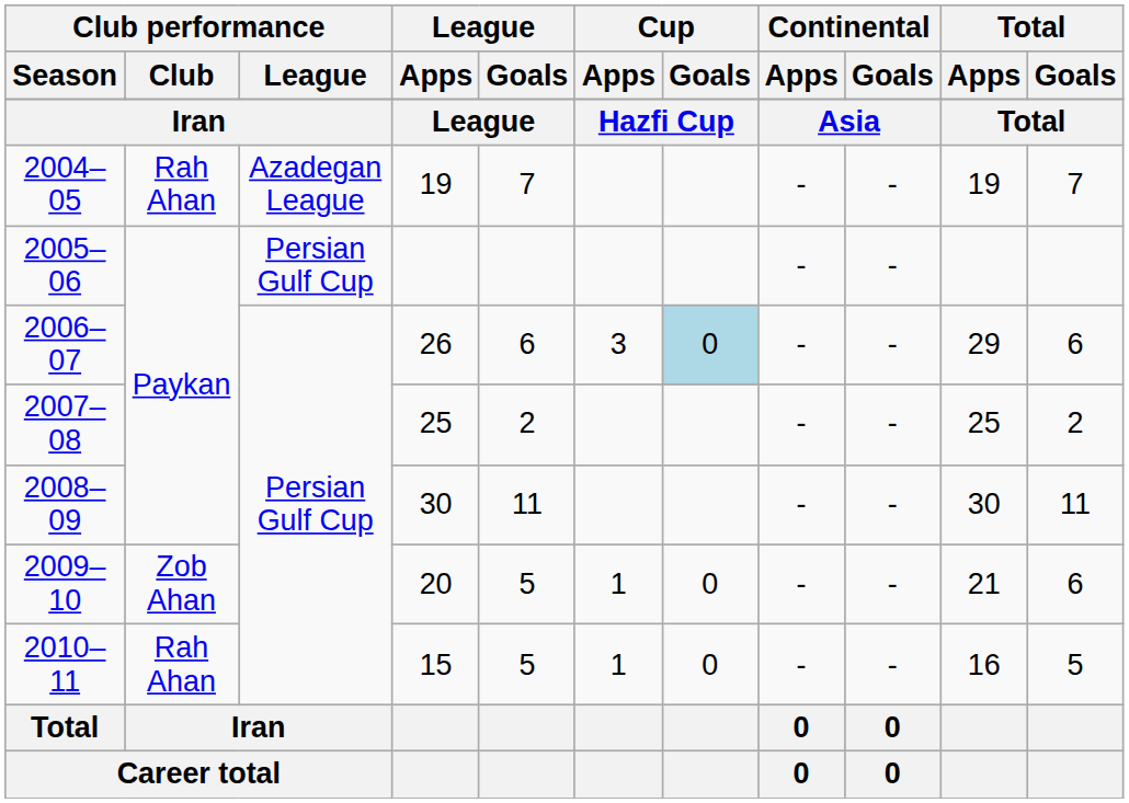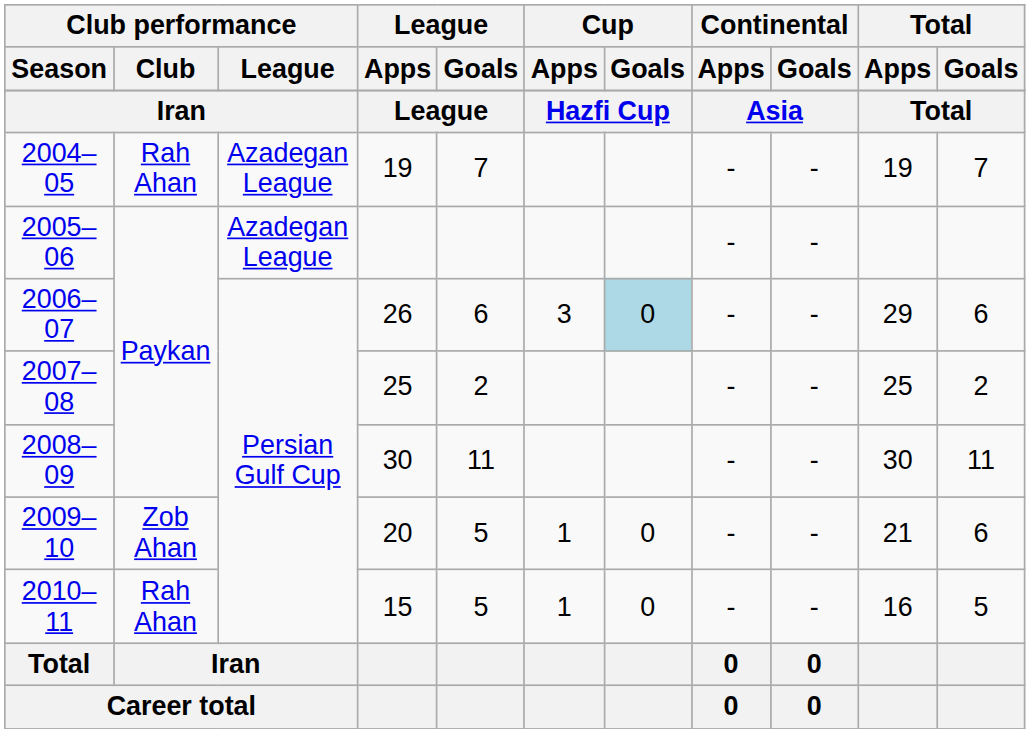2005–06 | Club performance / League: Persian Gulf Cup -> Azadegan League
